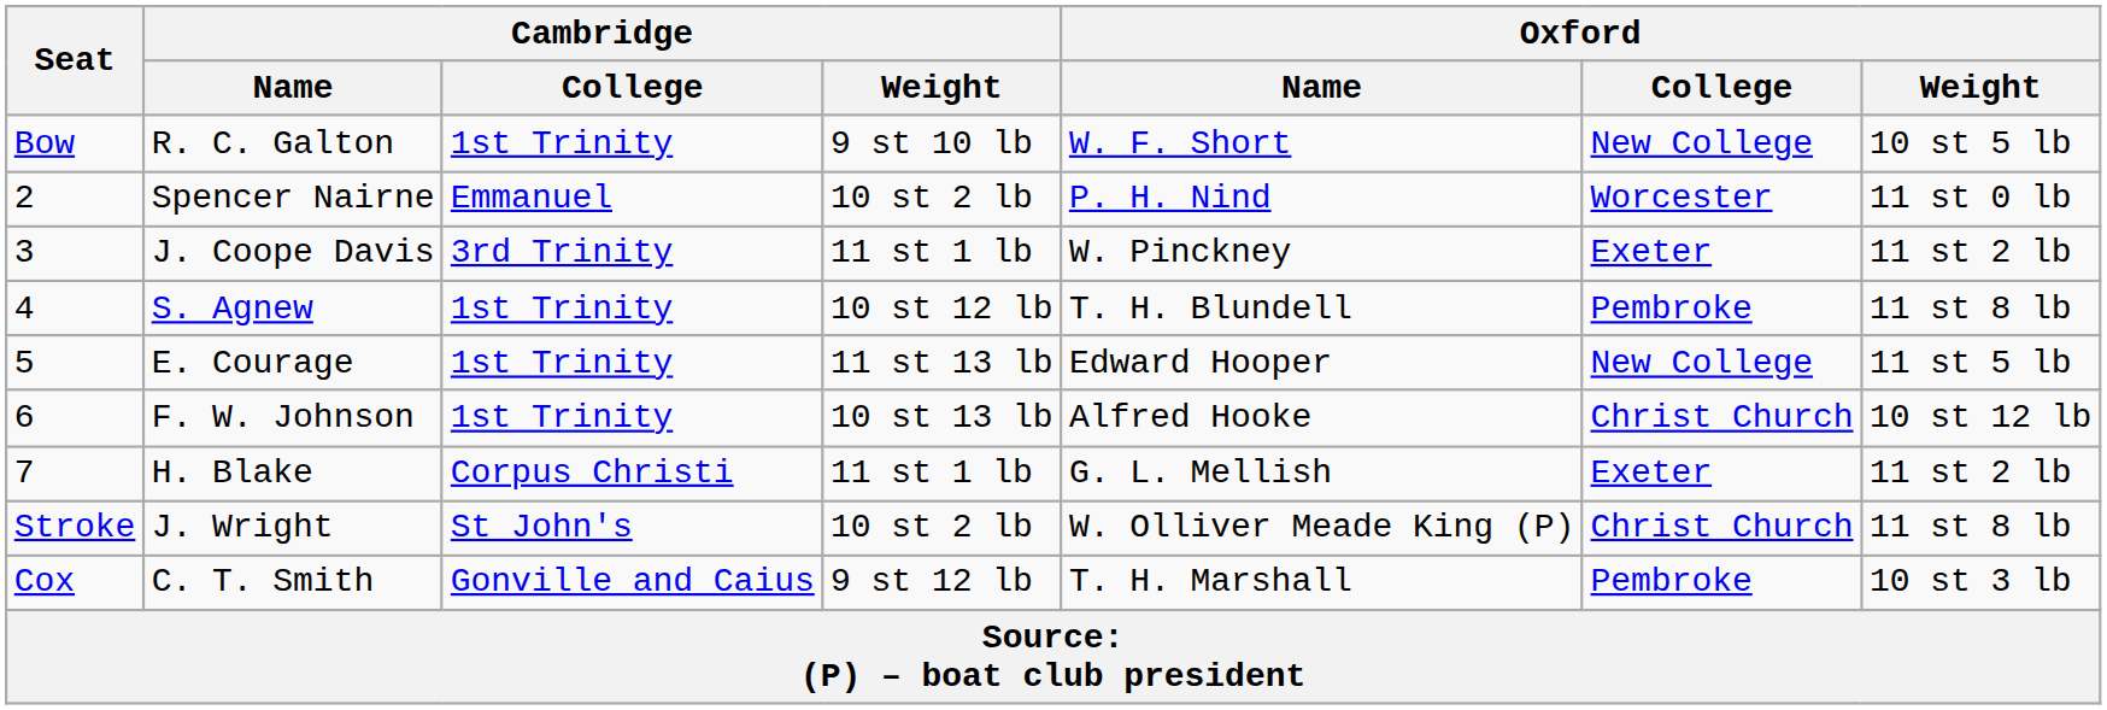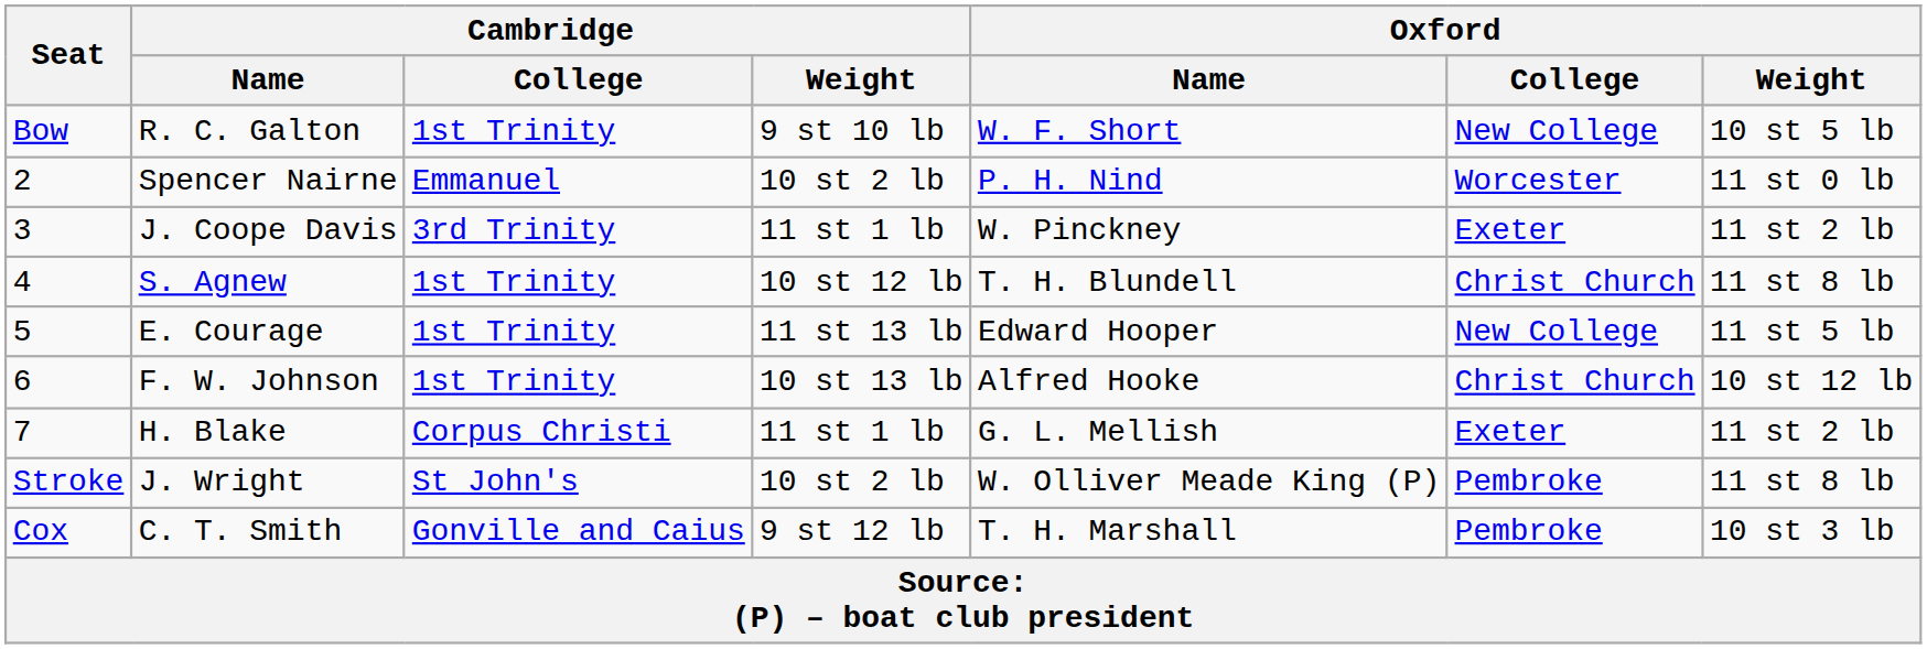S. Agnew | Oxford / College: Pembroke -> Christ Church
J. Wright | Oxford / College: Christ Church -> Pembroke
